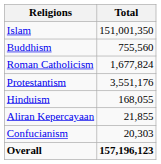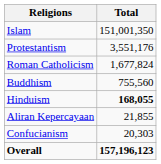rows swapped: Protestantism <-> Buddhism
Hinduism | Total: normal -> bold
